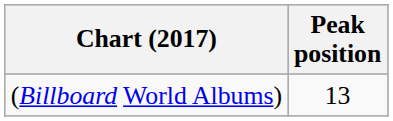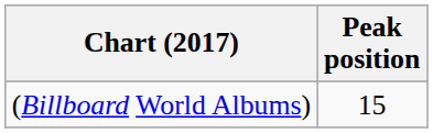(Billboard World Albums) | Peak position: 13 -> 15
